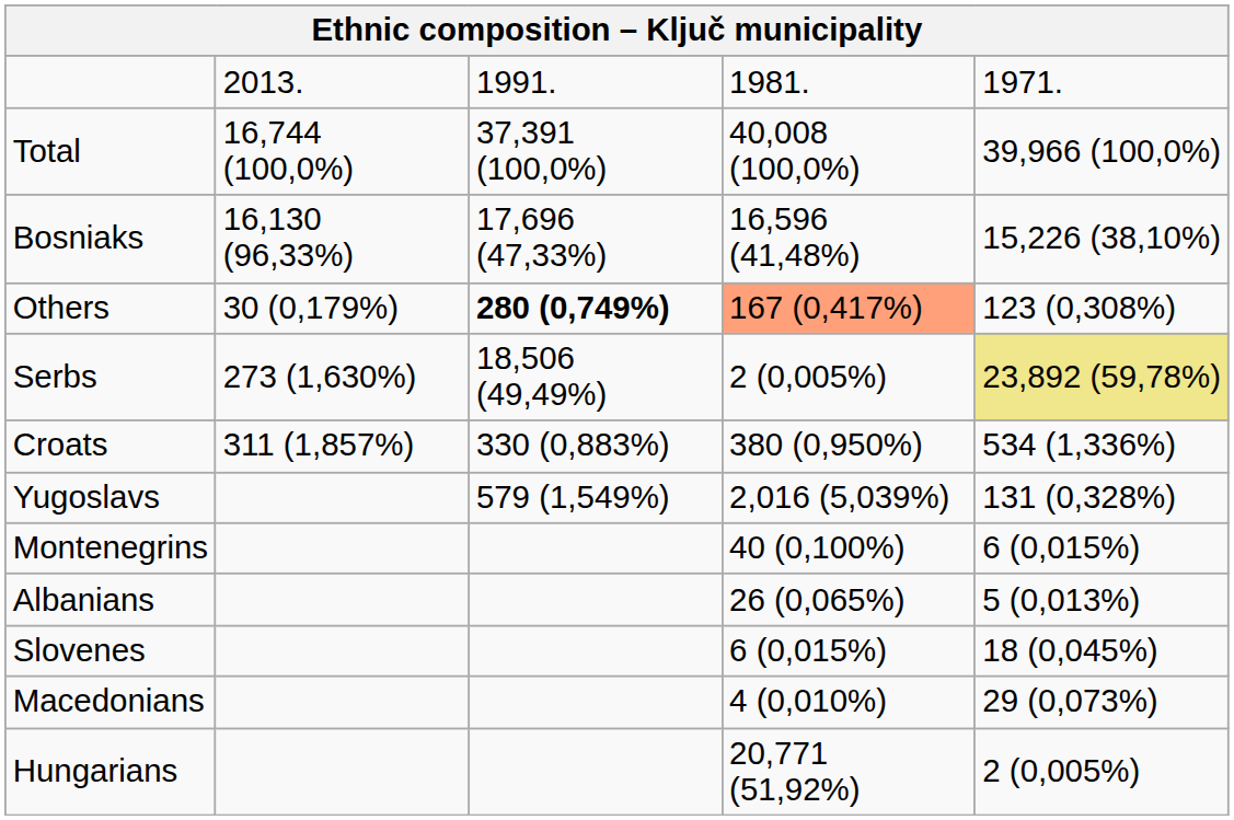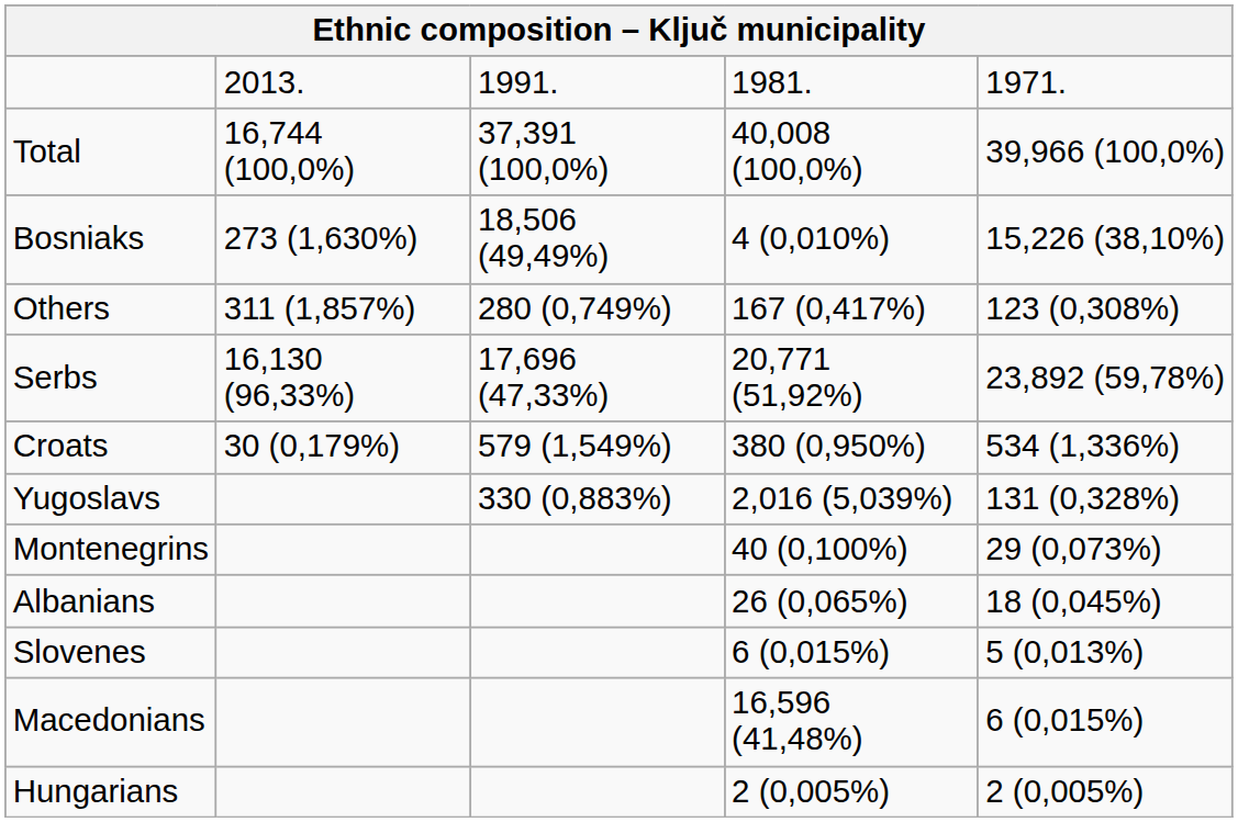Bosniaks | column 2: 16,130 (96,33%) -> 273 (1,630%)
Bosniaks | column 3: 17,696 (47,33%) -> 18,506 (49,49%)
Bosniaks | column 4: 16,596 (41,48%) -> 4 (0,010%)
Others | column 2: 30 (0,179%) -> 311 (1,857%)
Others | column 3: bold -> normal
Others | column 4: lightsalmon background -> no background
Serbs | column 2: 273 (1,630%) -> 16,130 (96,33%)
Serbs | column 3: 18,506 (49,49%) -> 17,696 (47,33%)
Serbs | column 4: 2 (0,005%) -> 20,771 (51,92%)
Serbs | column 5: khaki background -> no background
Croats | column 2: 311 (1,857%) -> 30 (0,179%)
Croats | column 3: 330 (0,883%) -> 579 (1,549%)
Yugoslavs | column 3: 579 (1,549%) -> 330 (0,883%)
Montenegrins | column 5: 6 (0,015%) -> 29 (0,073%)
Albanians | column 5: 5 (0,013%) -> 18 (0,045%)
Slovenes | column 5: 18 (0,045%) -> 5 (0,013%)
Macedonians | column 4: 4 (0,010%) -> 16,596 (41,48%)
Macedonians | column 5: 29 (0,073%) -> 6 (0,015%)
Hungarians | column 4: 20,771 (51,92%) -> 2 (0,005%)
